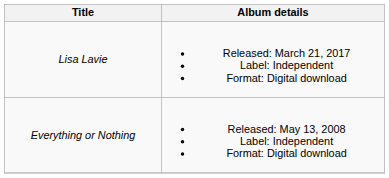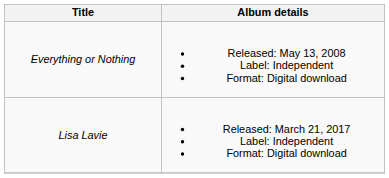rows swapped: Everything or Nothing <-> Lisa Lavie
